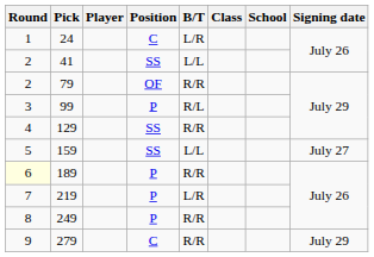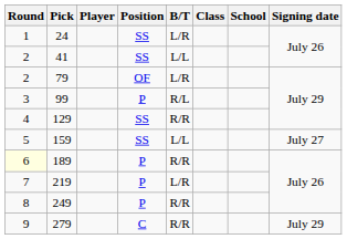24 | Position: C -> SS
79 | B/T: R/R -> L/R
